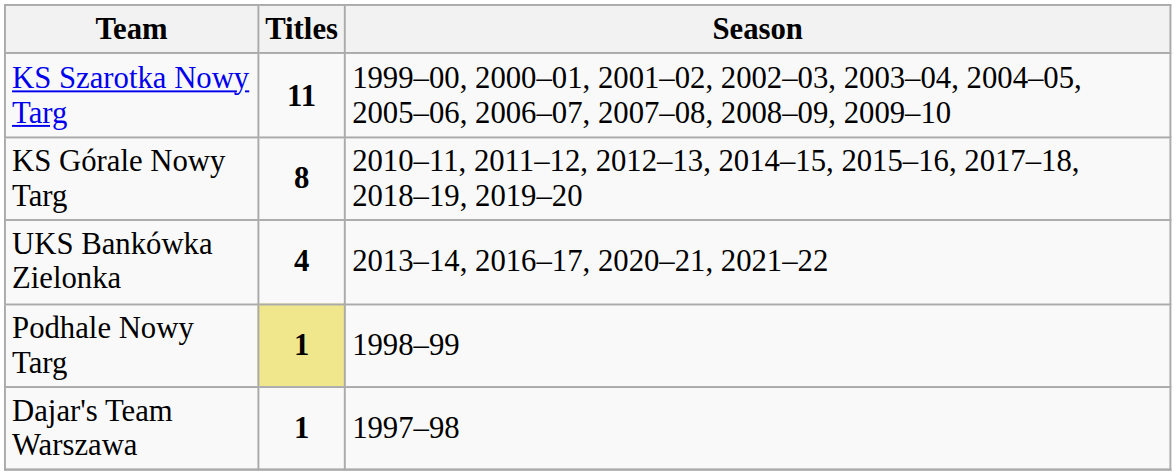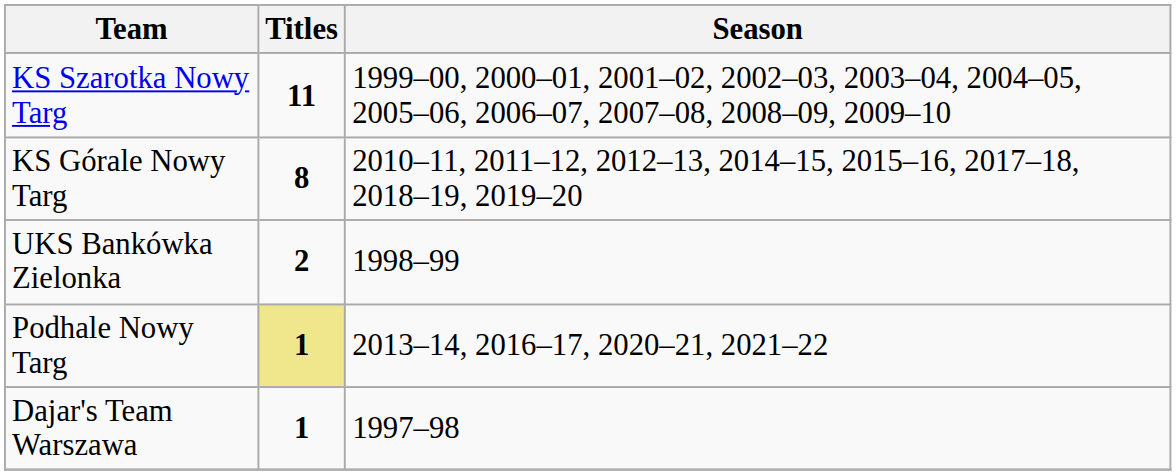UKS Bankówka Zielonka | Titles: 4 -> 2
UKS Bankówka Zielonka | Season: 2013–14, 2016–17, 2020–21, 2021–22 -> 1998–99
Podhale Nowy Targ | Season: 1998–99 -> 2013–14, 2016–17, 2020–21, 2021–22
